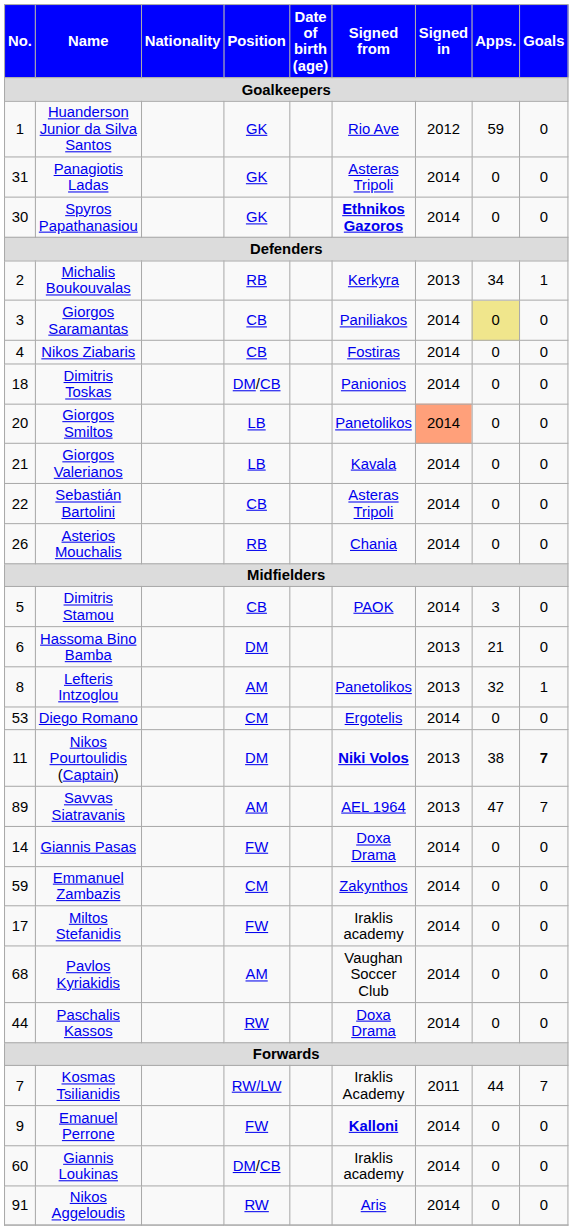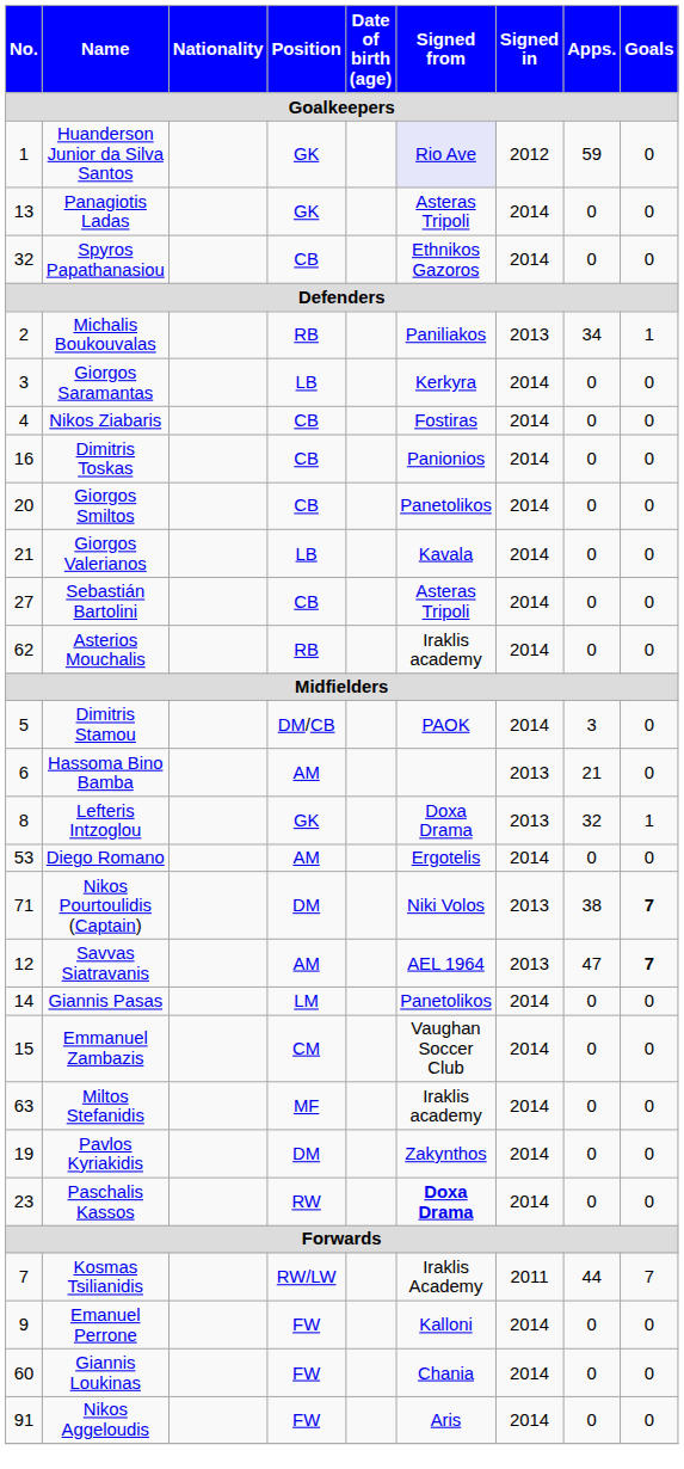Huanderson Junior da Silva Santos | Signed from: no background -> lavender background
Panagiotis Ladas | No.: 31 -> 13
Spyros Papathanasiou | No.: 30 -> 32
Spyros Papathanasiou | Position: GK -> CB
Spyros Papathanasiou | Signed from: bold -> normal
Michalis Boukouvalas | Signed from: Kerkyra -> Paniliakos
Giorgos Saramantas | Position: CB -> LB
Giorgos Saramantas | Signed from: Paniliakos -> Kerkyra
Giorgos Saramantas | Apps.: khaki background -> no background
Dimitris Toskas | No.: 18 -> 16
Dimitris Toskas | Position: DM/CB -> CB
Giorgos Smiltos | Position: LB -> CB
Giorgos Smiltos | Signed in: lightsalmon background -> no background
Sebastián Bartolini | No.: 22 -> 27
Asterios Mouchalis | No.: 26 -> 62
Asterios Mouchalis | Signed from: Chania -> Iraklis academy
Dimitris Stamou | Position: CB -> DM/CB
Hassoma Bino Bamba | Position: DM -> AM
Lefteris Intzoglou | Position: AM -> GK
Lefteris Intzoglou | Signed from: Panetolikos -> Doxa Drama
Diego Romano | Position: CM -> AM
Nikos Pourtoulidis (Captain) | No.: 11 -> 71
Nikos Pourtoulidis (Captain) | Signed from: bold -> normal
Savvas Siatravanis | No.: 89 -> 12
Savvas Siatravanis | Goals: normal -> bold
Giannis Pasas | Position: FW -> LM
Giannis Pasas | Signed from: Doxa Drama -> Panetolikos
Emmanuel Zambazis | No.: 59 -> 15
Emmanuel Zambazis | Signed from: Zakynthos -> Vaughan Soccer Club
Miltos Stefanidis | No.: 17 -> 63
Miltos Stefanidis | Position: FW -> MF
Pavlos Kyriakidis | No.: 68 -> 19
Pavlos Kyriakidis | Position: AM -> DM
Pavlos Kyriakidis | Signed from: Vaughan Soccer Club -> Zakynthos
Paschalis Kassos | No.: 44 -> 23
Paschalis Kassos | Signed from: normal -> bold
Emanuel Perrone | Signed from: bold -> normal
Giannis Loukinas | Position: DM/CB -> FW
Giannis Loukinas | Signed from: Iraklis academy -> Chania
Nikos Aggeloudis | Position: RW -> FW
